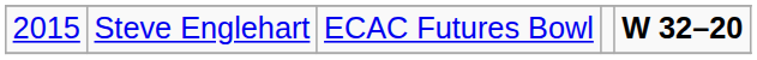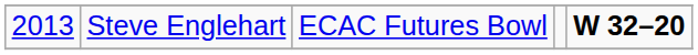Steve Englehart | column 1: 2015 -> 2013
